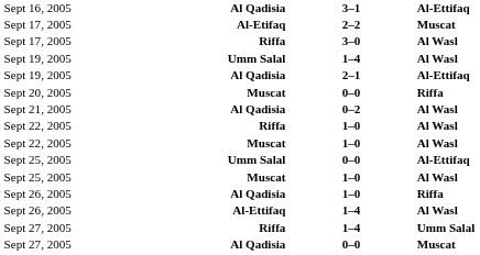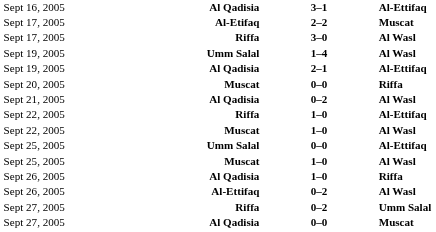Sept 22, 2005 / Riffa | column 4: Al Wasl -> Al-Ettifaq
Sept 26, 2005 / Al-Ettifaq | column 3: 1–4 -> 0–2
Sept 27, 2005 / Riffa | column 3: 1–4 -> 0–2
